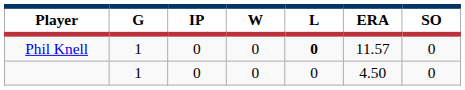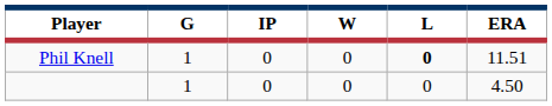- column: SO | 0 | 0
Phil Knell | ERA: 11.57 -> 11.51
